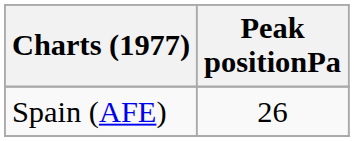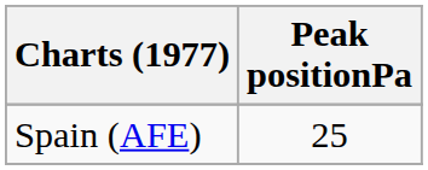Spain (AFE) | Peak positionPa: 26 -> 25
